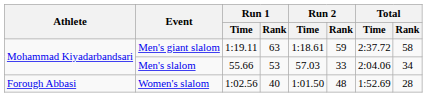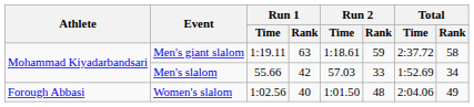Men's slalom | Run 1 / Rank: 53 -> 42
Men's slalom | Total / Time: 2:04.06 -> 1:52.69
Women's slalom | Total / Time: 1:52.69 -> 2:04.06
Women's slalom | Total / Rank: 28 -> 49
